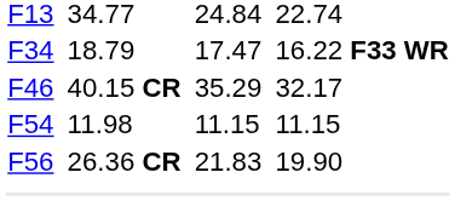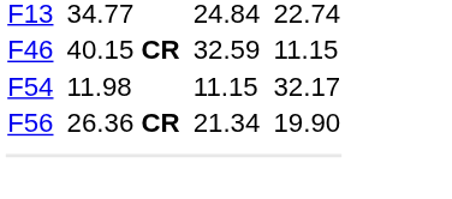- row: F34 | 18.79 | 17.47 | 16.22 F33 WR
F46 | column 5: 35.29 -> 32.59
F46 | column 7: 32.17 -> 11.15
F54 | column 7: 11.15 -> 32.17
F56 | column 5: 21.83 -> 21.34
